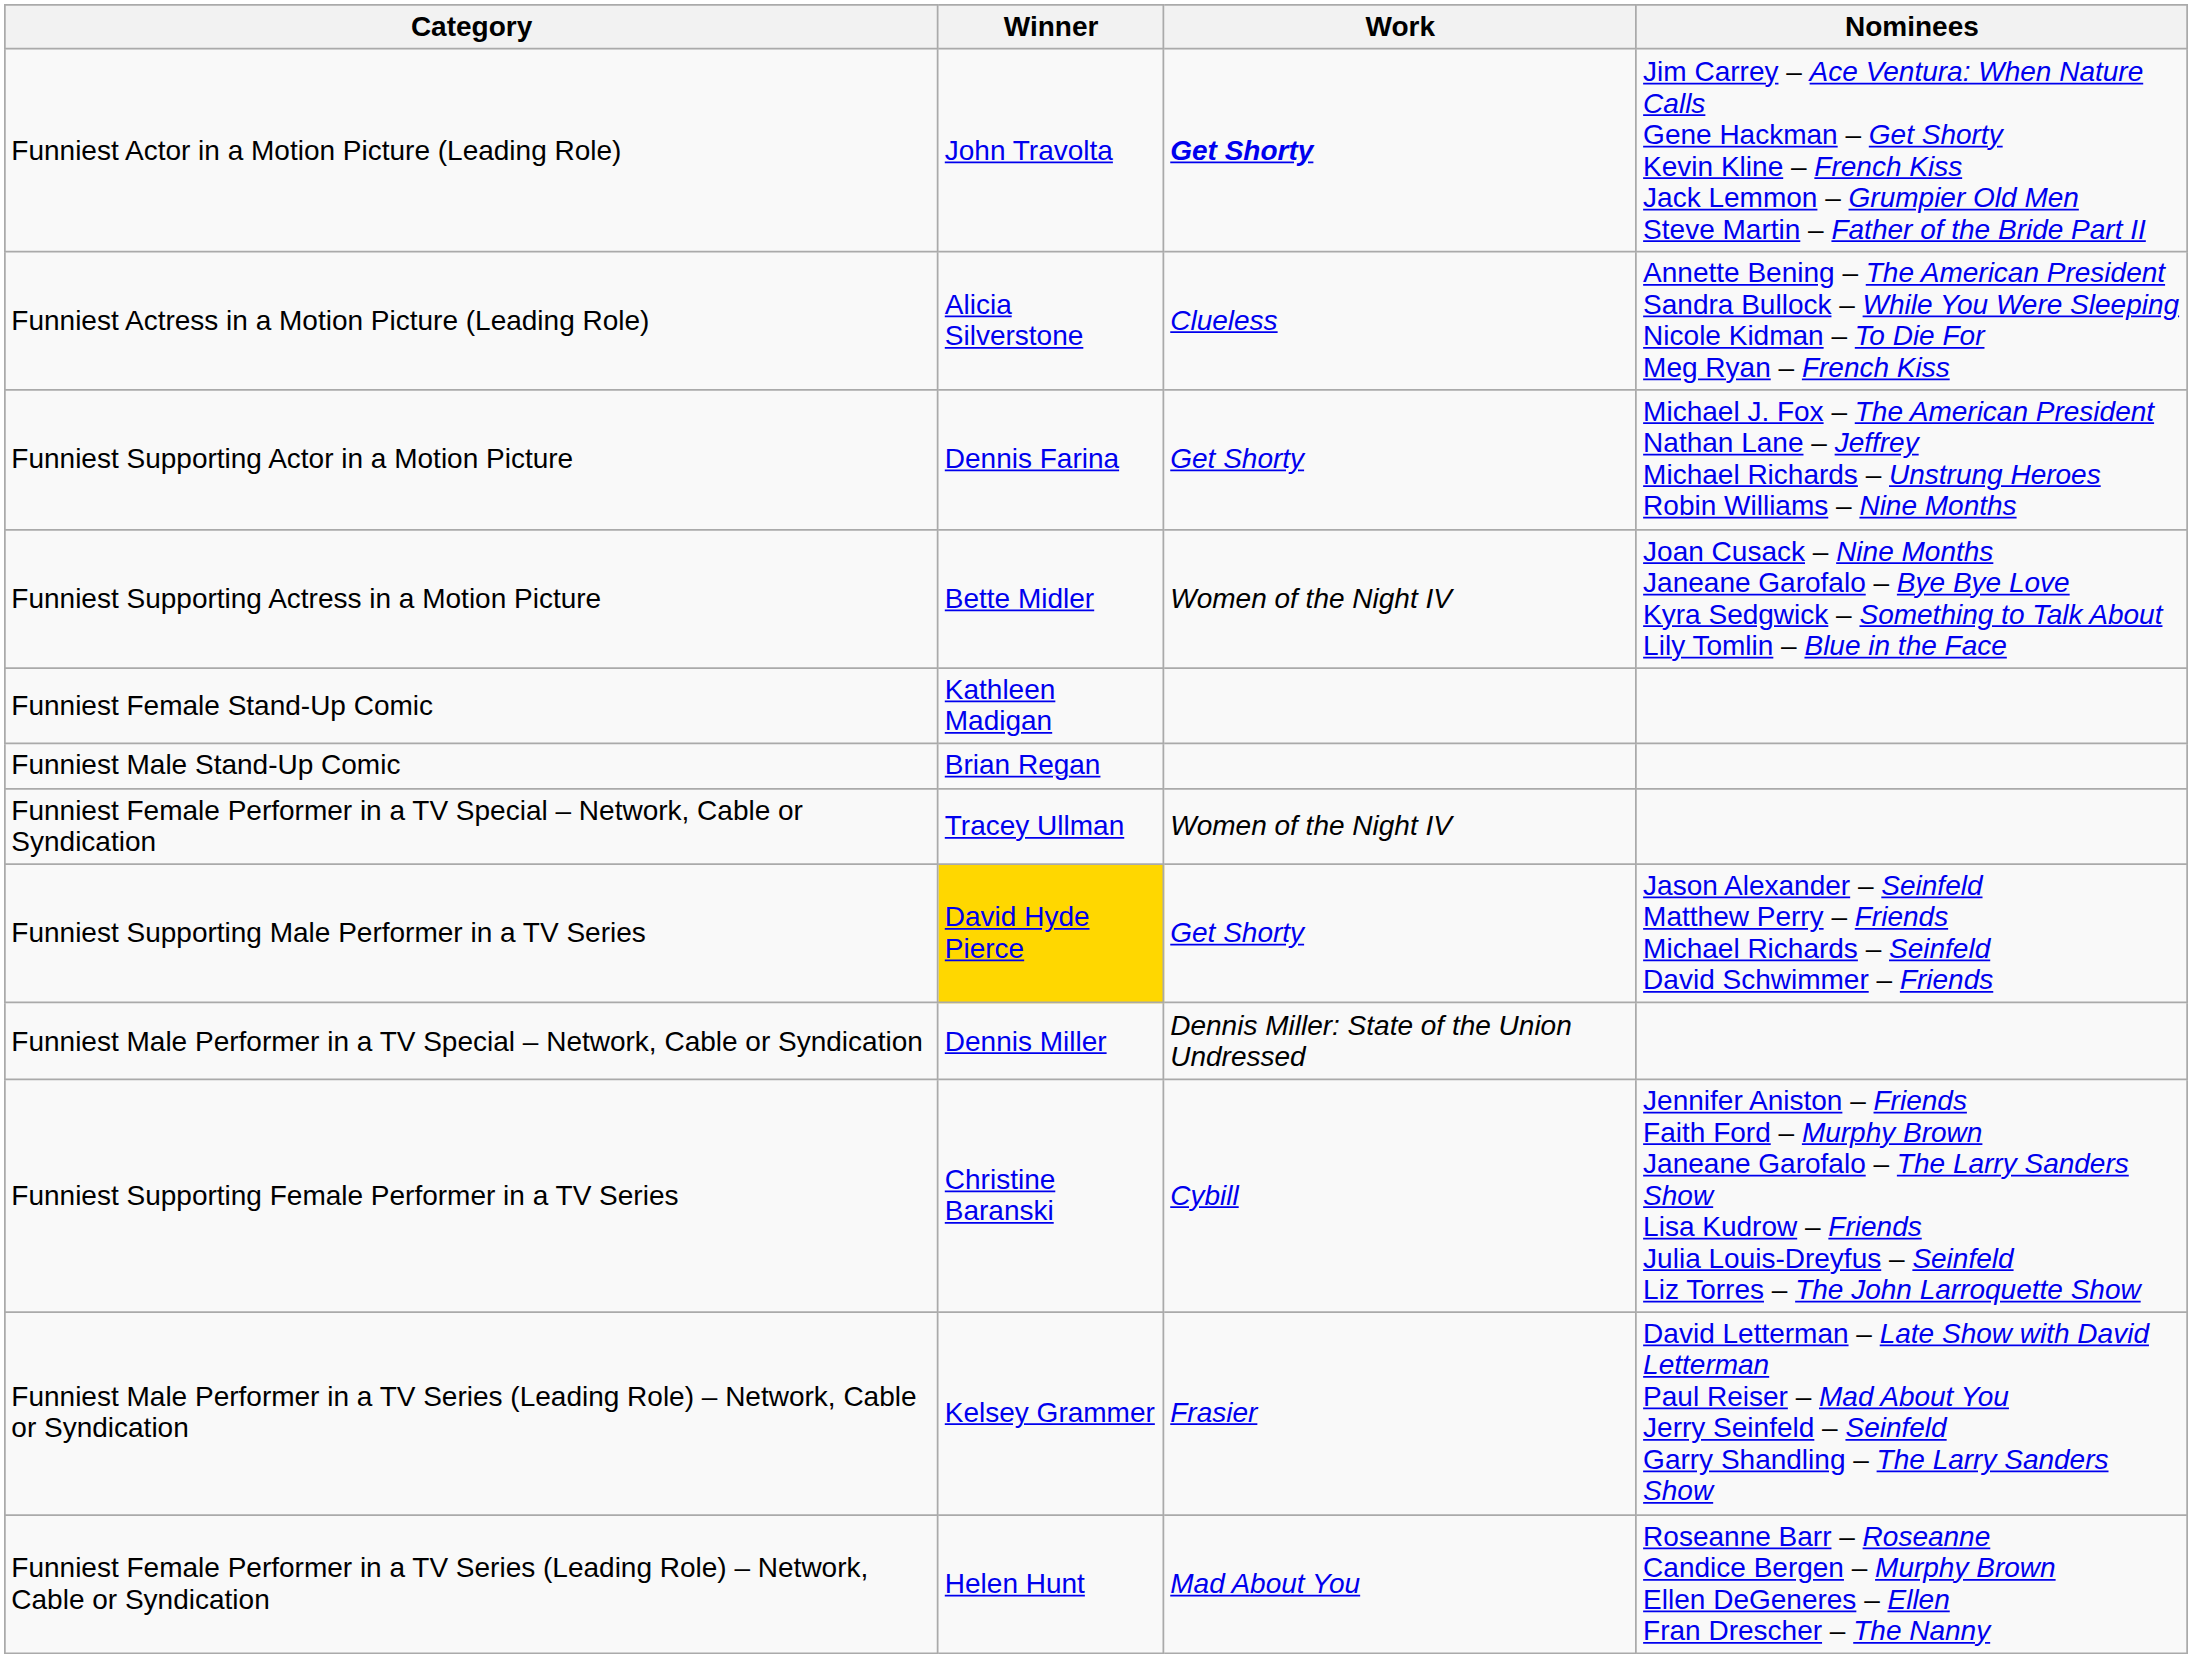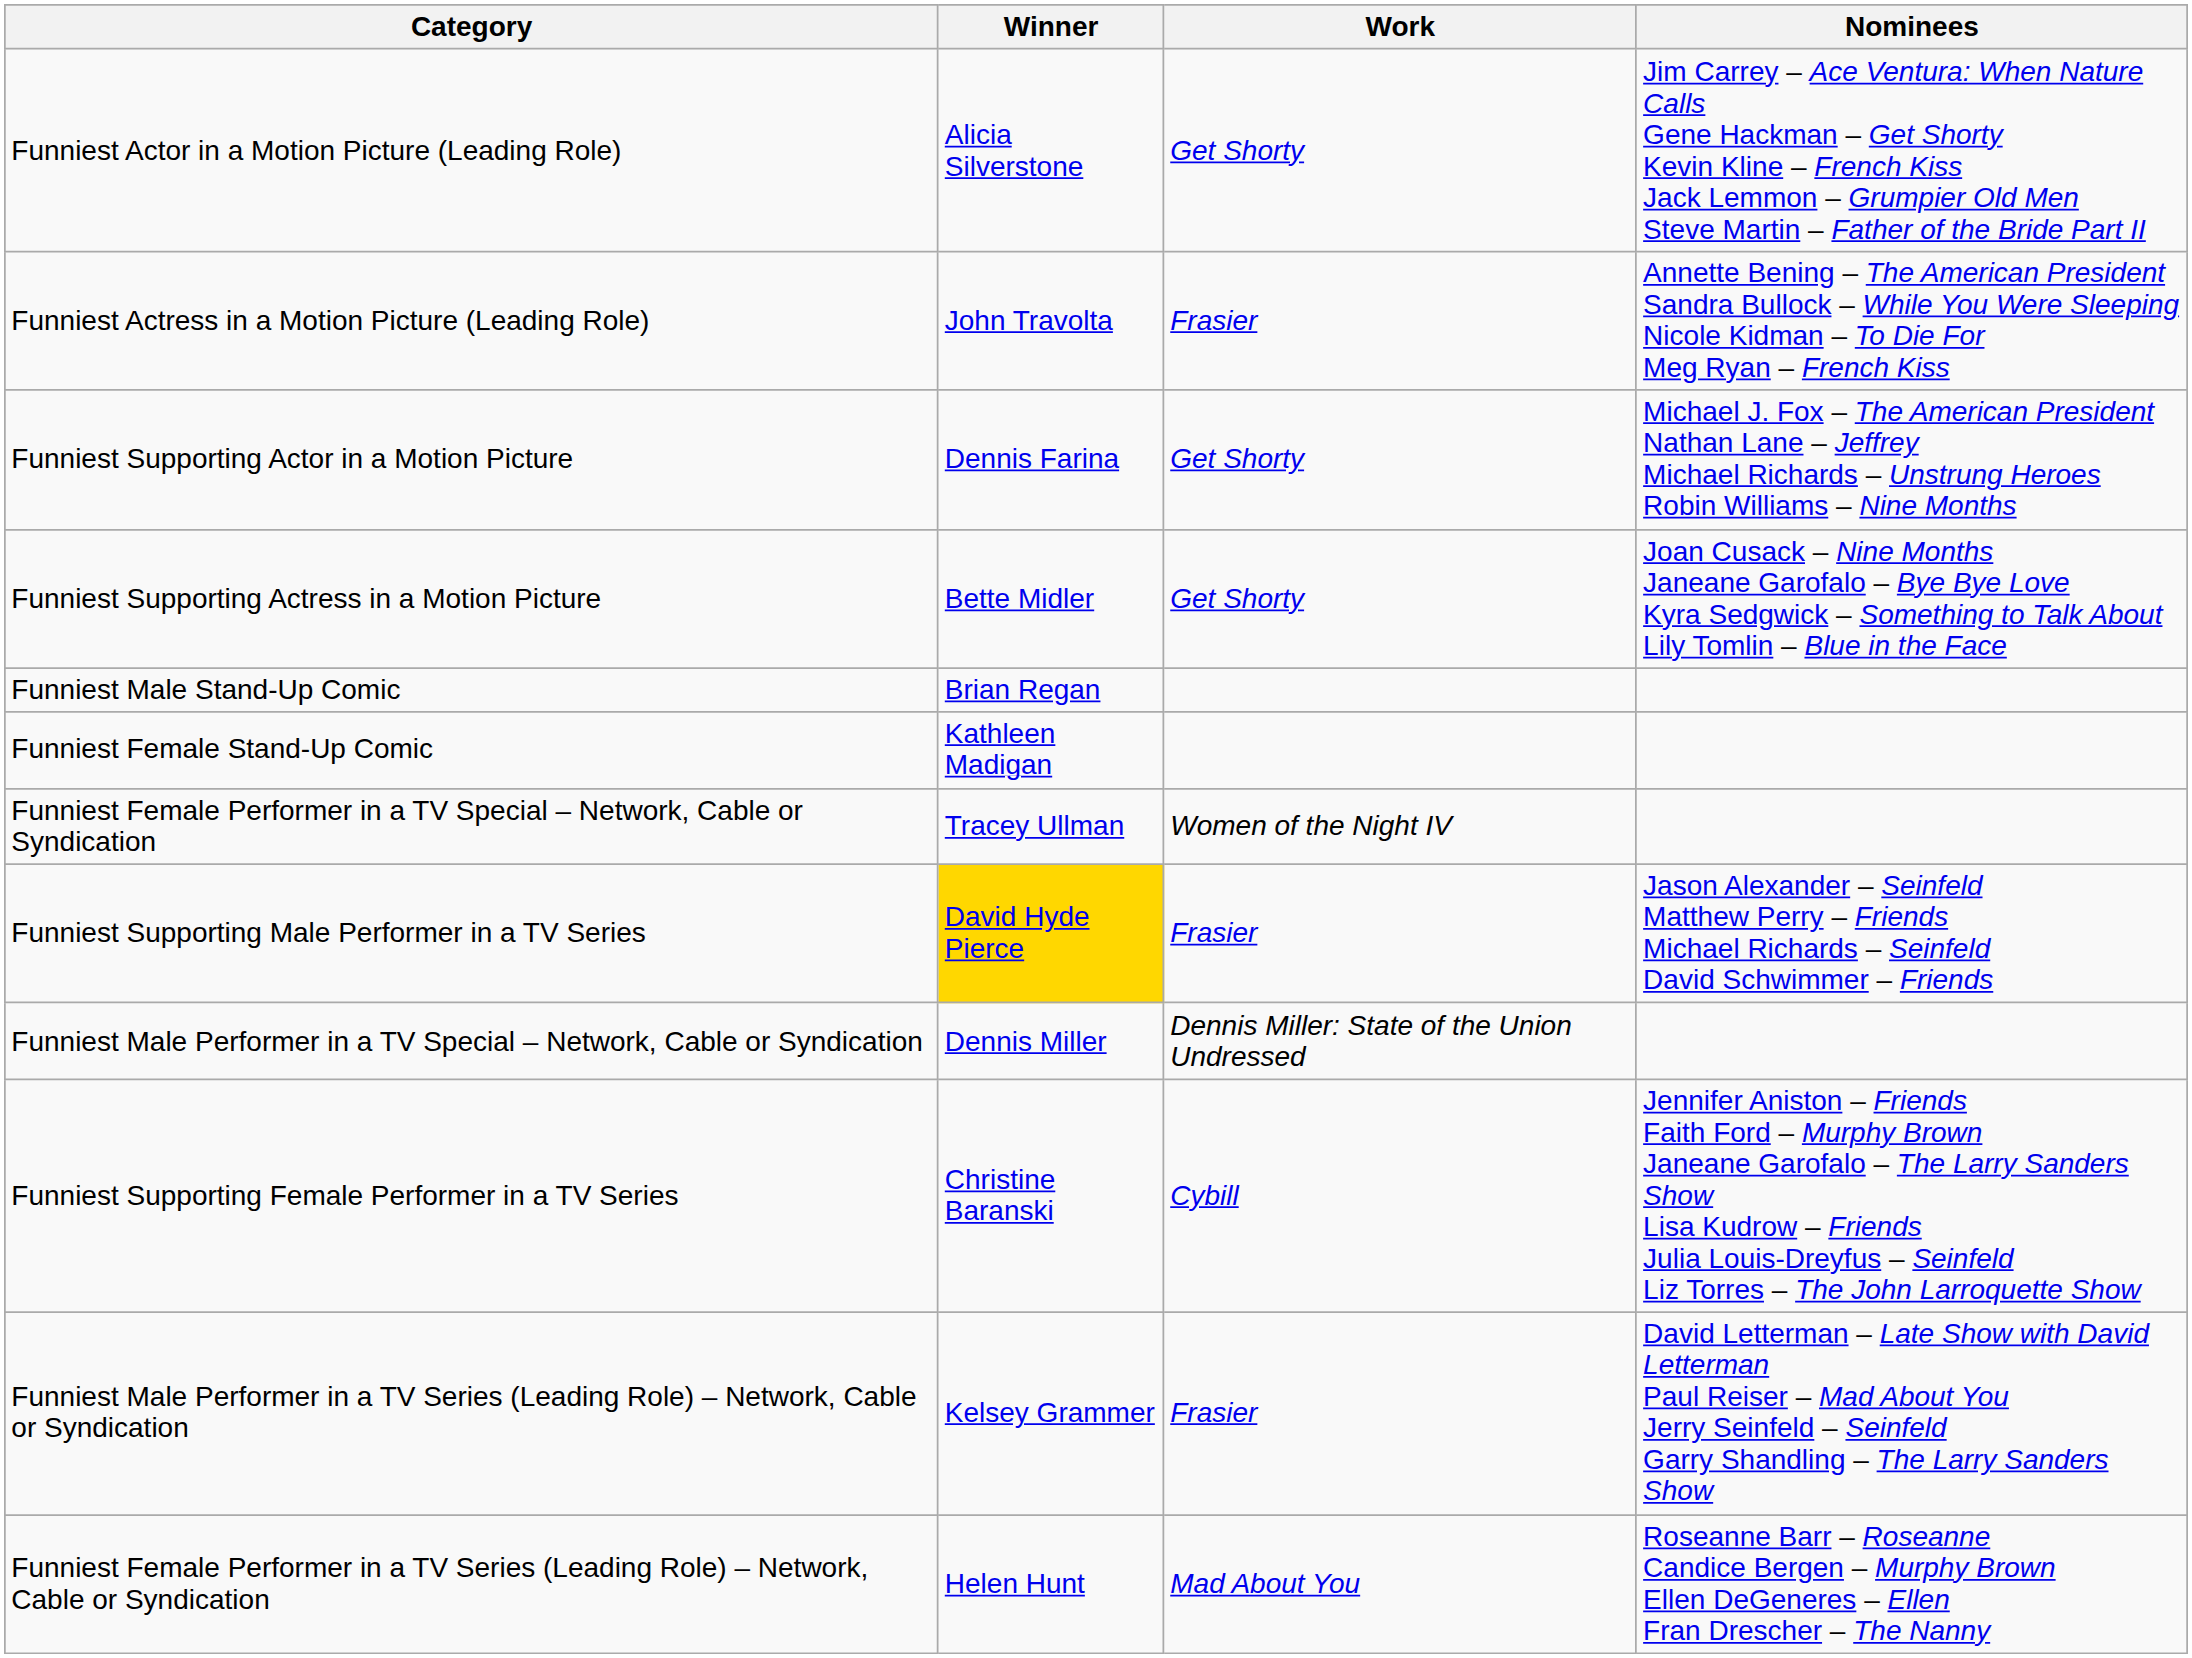Funniest Actor in a Motion Picture (Leading Role) | Winner: John Travolta -> Alicia Silverstone
Funniest Actor in a Motion Picture (Leading Role) | Work: bold -> normal
Funniest Actress in a Motion Picture (Leading Role) | Winner: Alicia Silverstone -> John Travolta
Funniest Actress in a Motion Picture (Leading Role) | Work: Clueless -> Frasier
Funniest Supporting Actress in a Motion Picture | Work: Women of the Night IV -> Get Shorty
rows swapped: Funniest Female Stand-Up Comic <-> Funniest Male Stand-Up Comic
Funniest Supporting Male Performer in a TV Series | Work: Get Shorty -> Frasier
